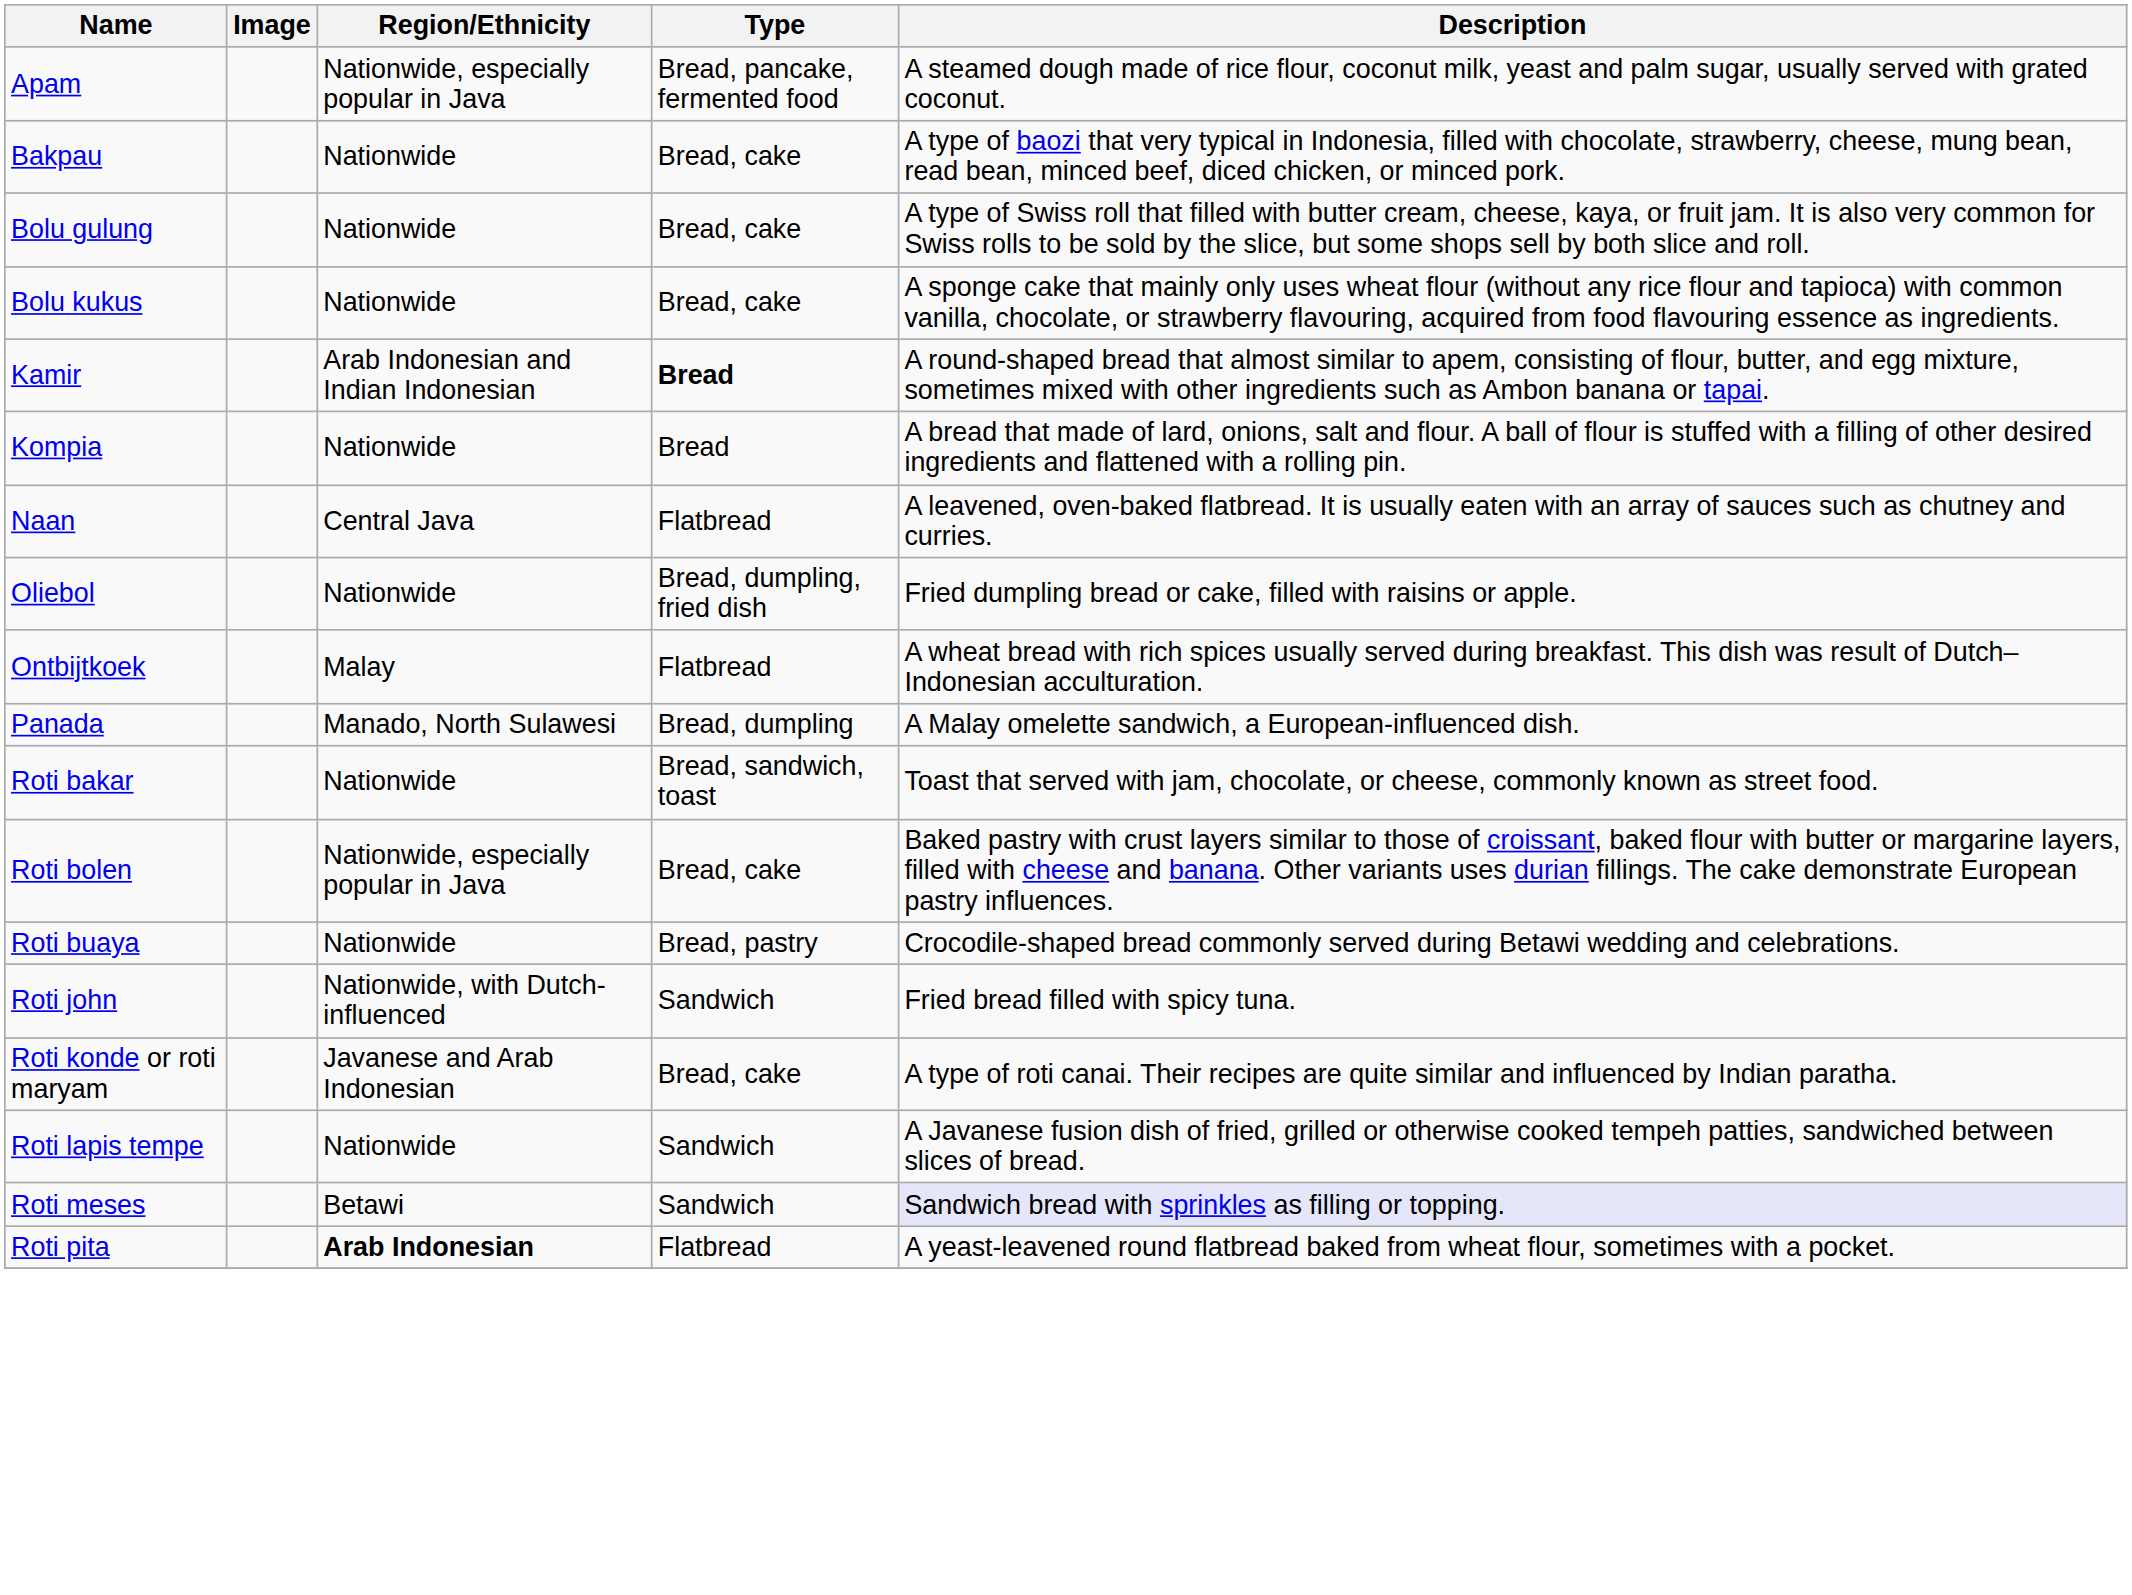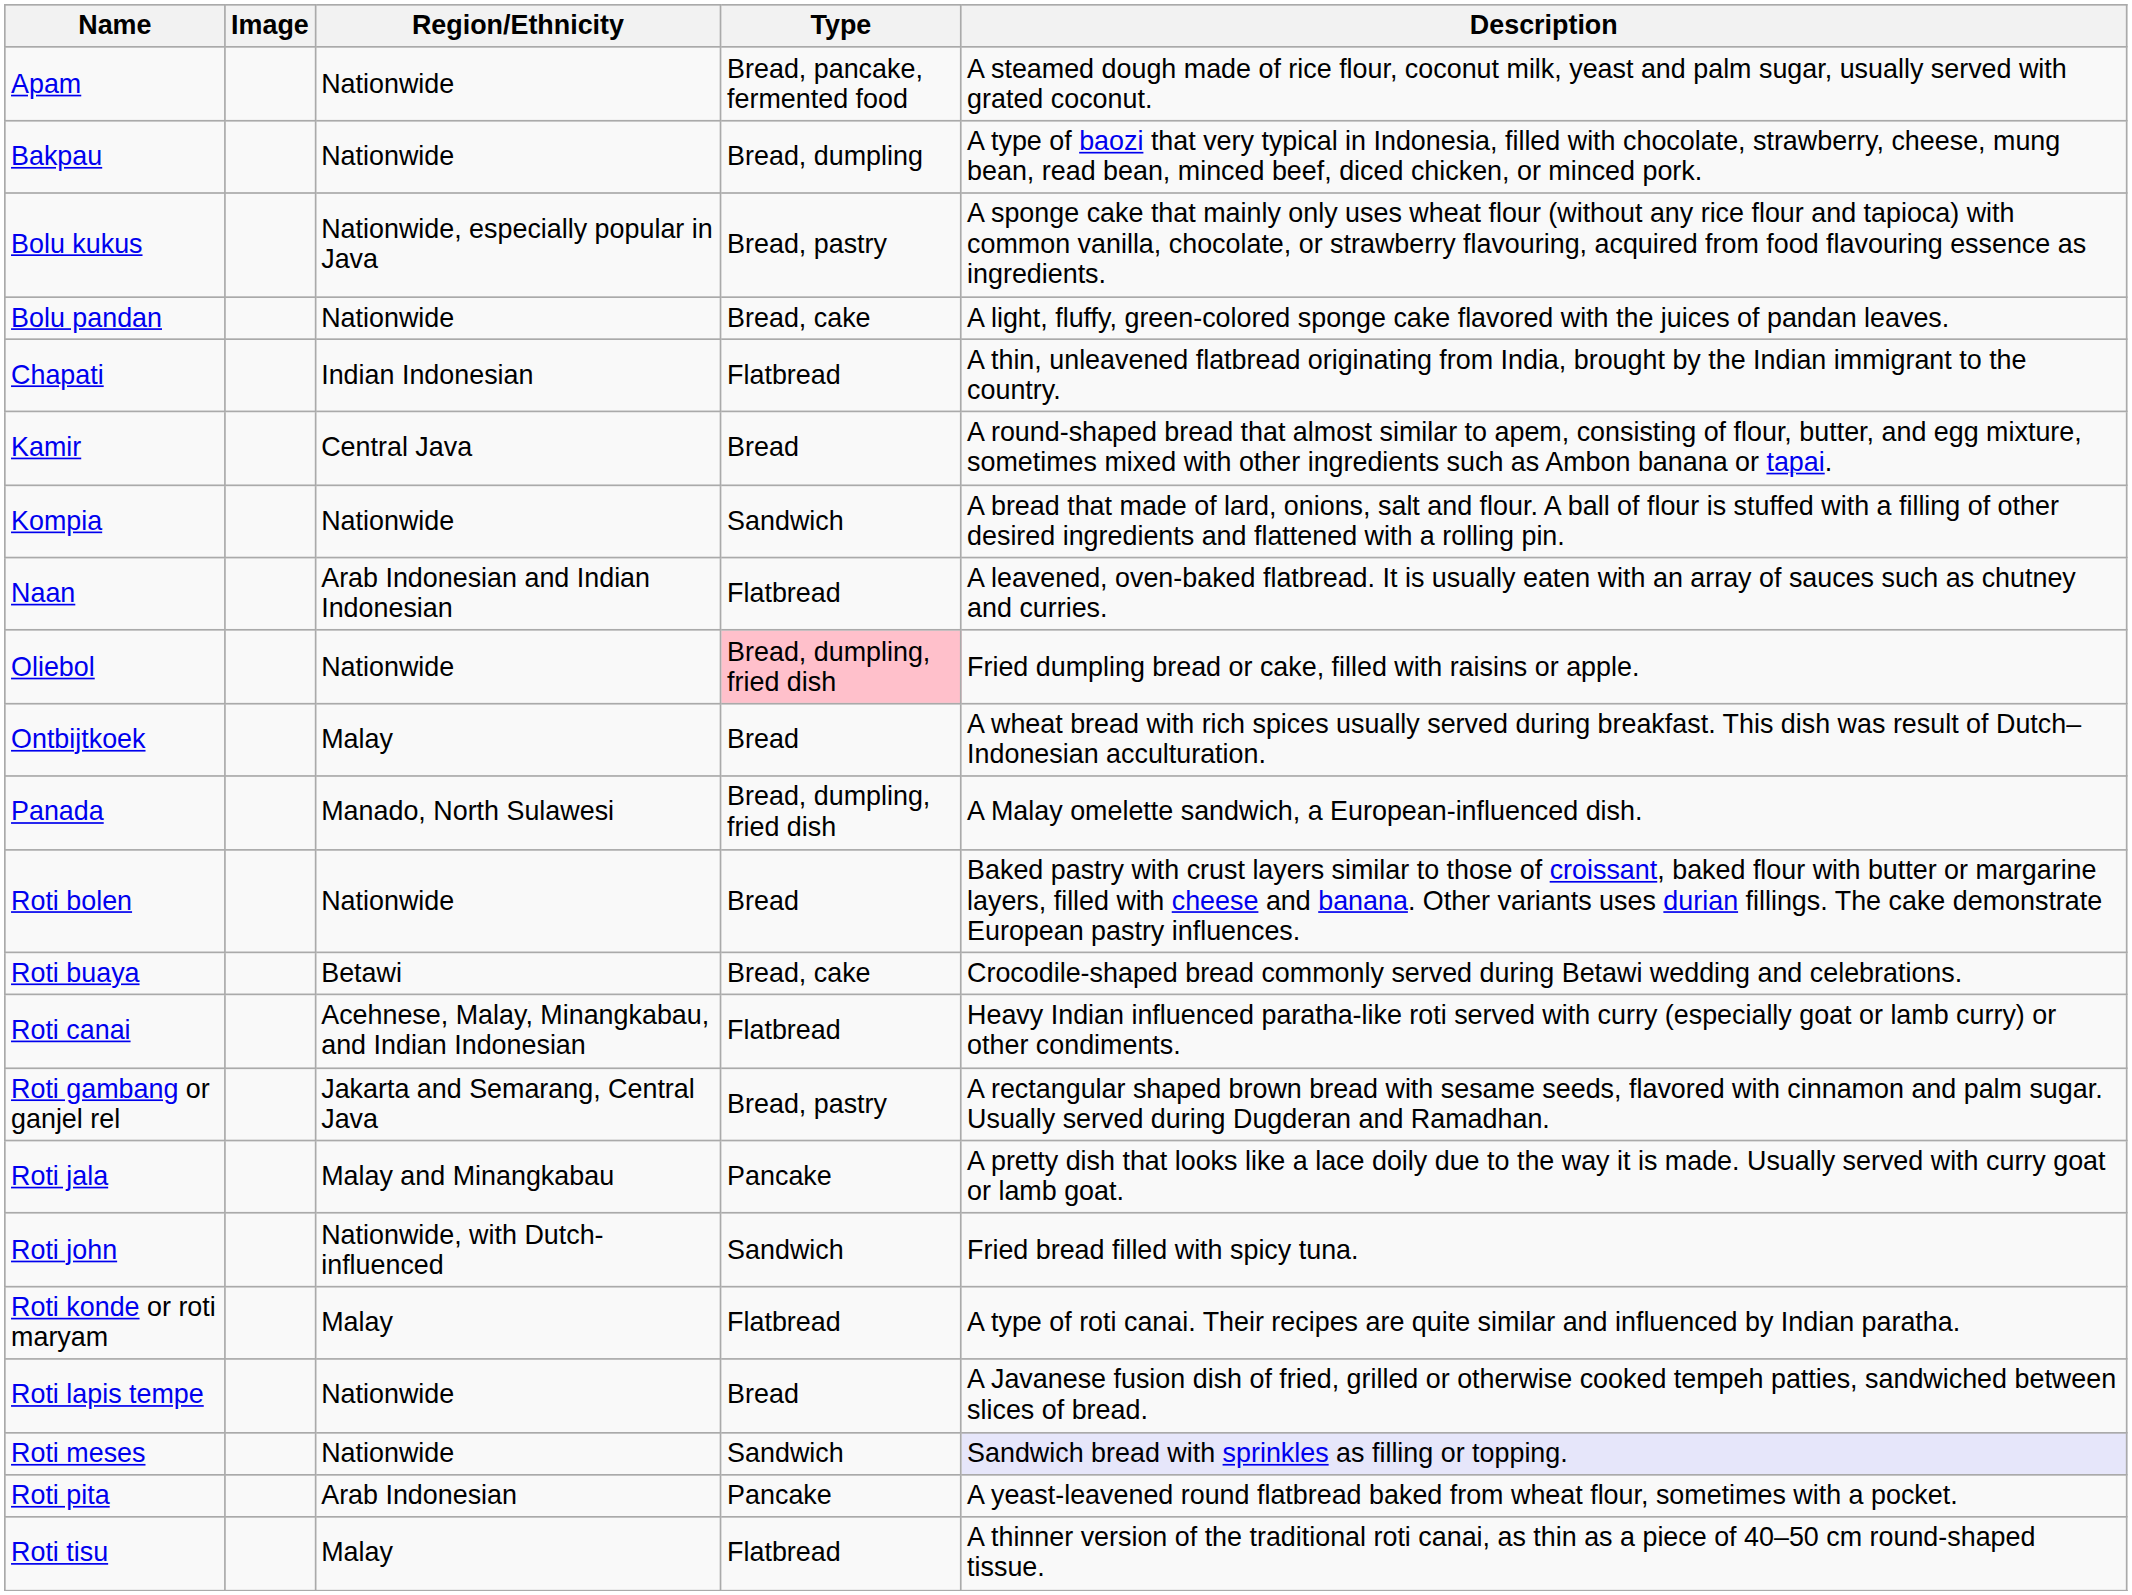Apam | Region/Ethnicity: Nationwide, especially popular in Java -> Nationwide
Bakpau | Type: Bread, cake -> Bread, dumpling
- row: Bolu gulung | Nationwide | Bread, cake | A type of Swiss roll that filled with butter cream, cheese, kaya, or fruit jam. It is also very common for Swiss rolls to be sold by the slice, but some shops sell by both slice and roll.
Bolu kukus | Region/Ethnicity: Nationwide -> Nationwide, especially popular in Java
Bolu kukus | Type: Bread, cake -> Bread, pastry
+ row: Bolu pandan | Nationwide | Bread, cake | A light, fluffy, green-colored sponge cake flavored with the juices of pandan leaves.
+ row: Chapati | Indian Indonesian | Flatbread | A thin, unleavened flatbread originating from India, brought by the Indian immigrant to the country.
Kamir | Region/Ethnicity: Arab Indonesian and Indian Indonesian -> Central Java
Kamir | Type: bold -> normal
Kompia | Type: Bread -> Sandwich
Naan | Region/Ethnicity: Central Java -> Arab Indonesian and Indian Indonesian
Oliebol | Type: no background -> pink background
Ontbijtkoek | Type: Flatbread -> Bread
Panada | Type: Bread, dumpling -> Bread, dumpling, fried dish
- row: Roti bakar | Nationwide | Bread, sandwich, toast | Toast that served with jam, chocolate, or cheese, commonly known as street food.
Roti bolen | Region/Ethnicity: Nationwide, especially popular in Java -> Nationwide
Roti bolen | Type: Bread, cake -> Bread
Roti buaya | Region/Ethnicity: Nationwide -> Betawi
Roti buaya | Type: Bread, pastry -> Bread, cake
+ row: Roti canai | Acehnese, Malay, Minangkabau, and Indian Indonesian | Flatbread | Heavy Indian influenced paratha-like roti served with curry (especially goat or lamb curry) or other condiments.
+ row: Roti gambang or ganjel rel | Jakarta and Semarang, Central Java | Bread, pastry | A rectangular shaped brown bread with sesame seeds, flavored with cinnamon and palm sugar. Usually served during Dugderan and Ramadhan.
+ row: Roti jala | Malay and Minangkabau | Pancake | A pretty dish that looks like a lace doily due to the way it is made. Usually served with curry goat or lamb goat.
Roti konde or roti maryam | Region/Ethnicity: Javanese and Arab Indonesian -> Malay
Roti konde or roti maryam | Type: Bread, cake -> Flatbread
Roti lapis tempe | Type: Sandwich -> Bread
Roti meses | Region/Ethnicity: Betawi -> Nationwide
Roti pita | Region/Ethnicity: bold -> normal
Roti pita | Type: Flatbread -> Pancake
+ row: Roti tisu | Malay | Flatbread | A thinner version of the traditional roti canai, as thin as a piece of 40–50 cm round-shaped tissue.
